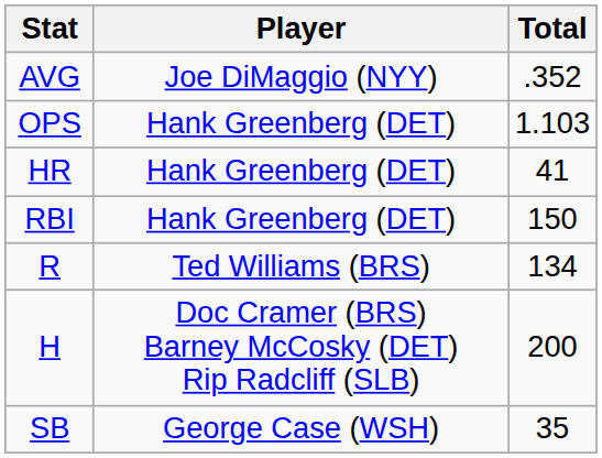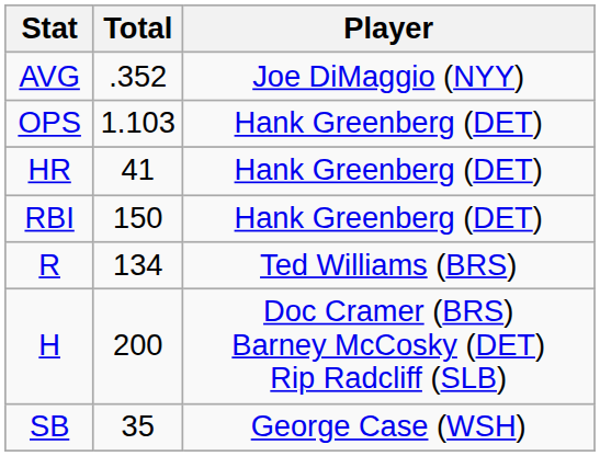columns swapped: Player <-> Total
